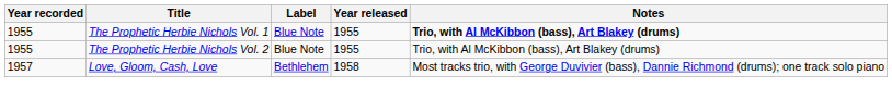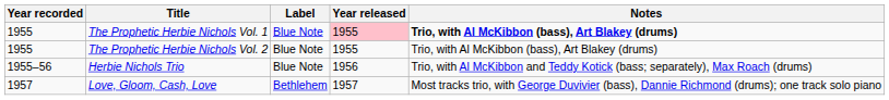The Prophetic Herbie Nichols Vol. 1 | Year released: no background -> pink background
+ row: 1955–56 | Herbie Nichols Trio | Blue Note | 1956 | Trio, with Al McKibbon and Teddy Kotick (bass; separately), Max Roach (drums)
Love, Gloom, Cash, Love | Year released: 1958 -> 1957
